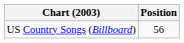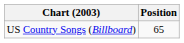US Country Songs (Billboard) | Position: 56 -> 65
